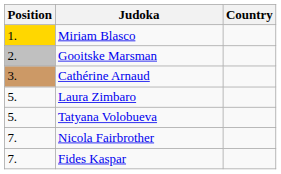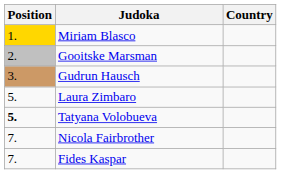- row: 3. | Cathérine Arnaud
+ row: 3. | Gudrun Hausch
Tatyana Volobueva | Position: normal -> bold
